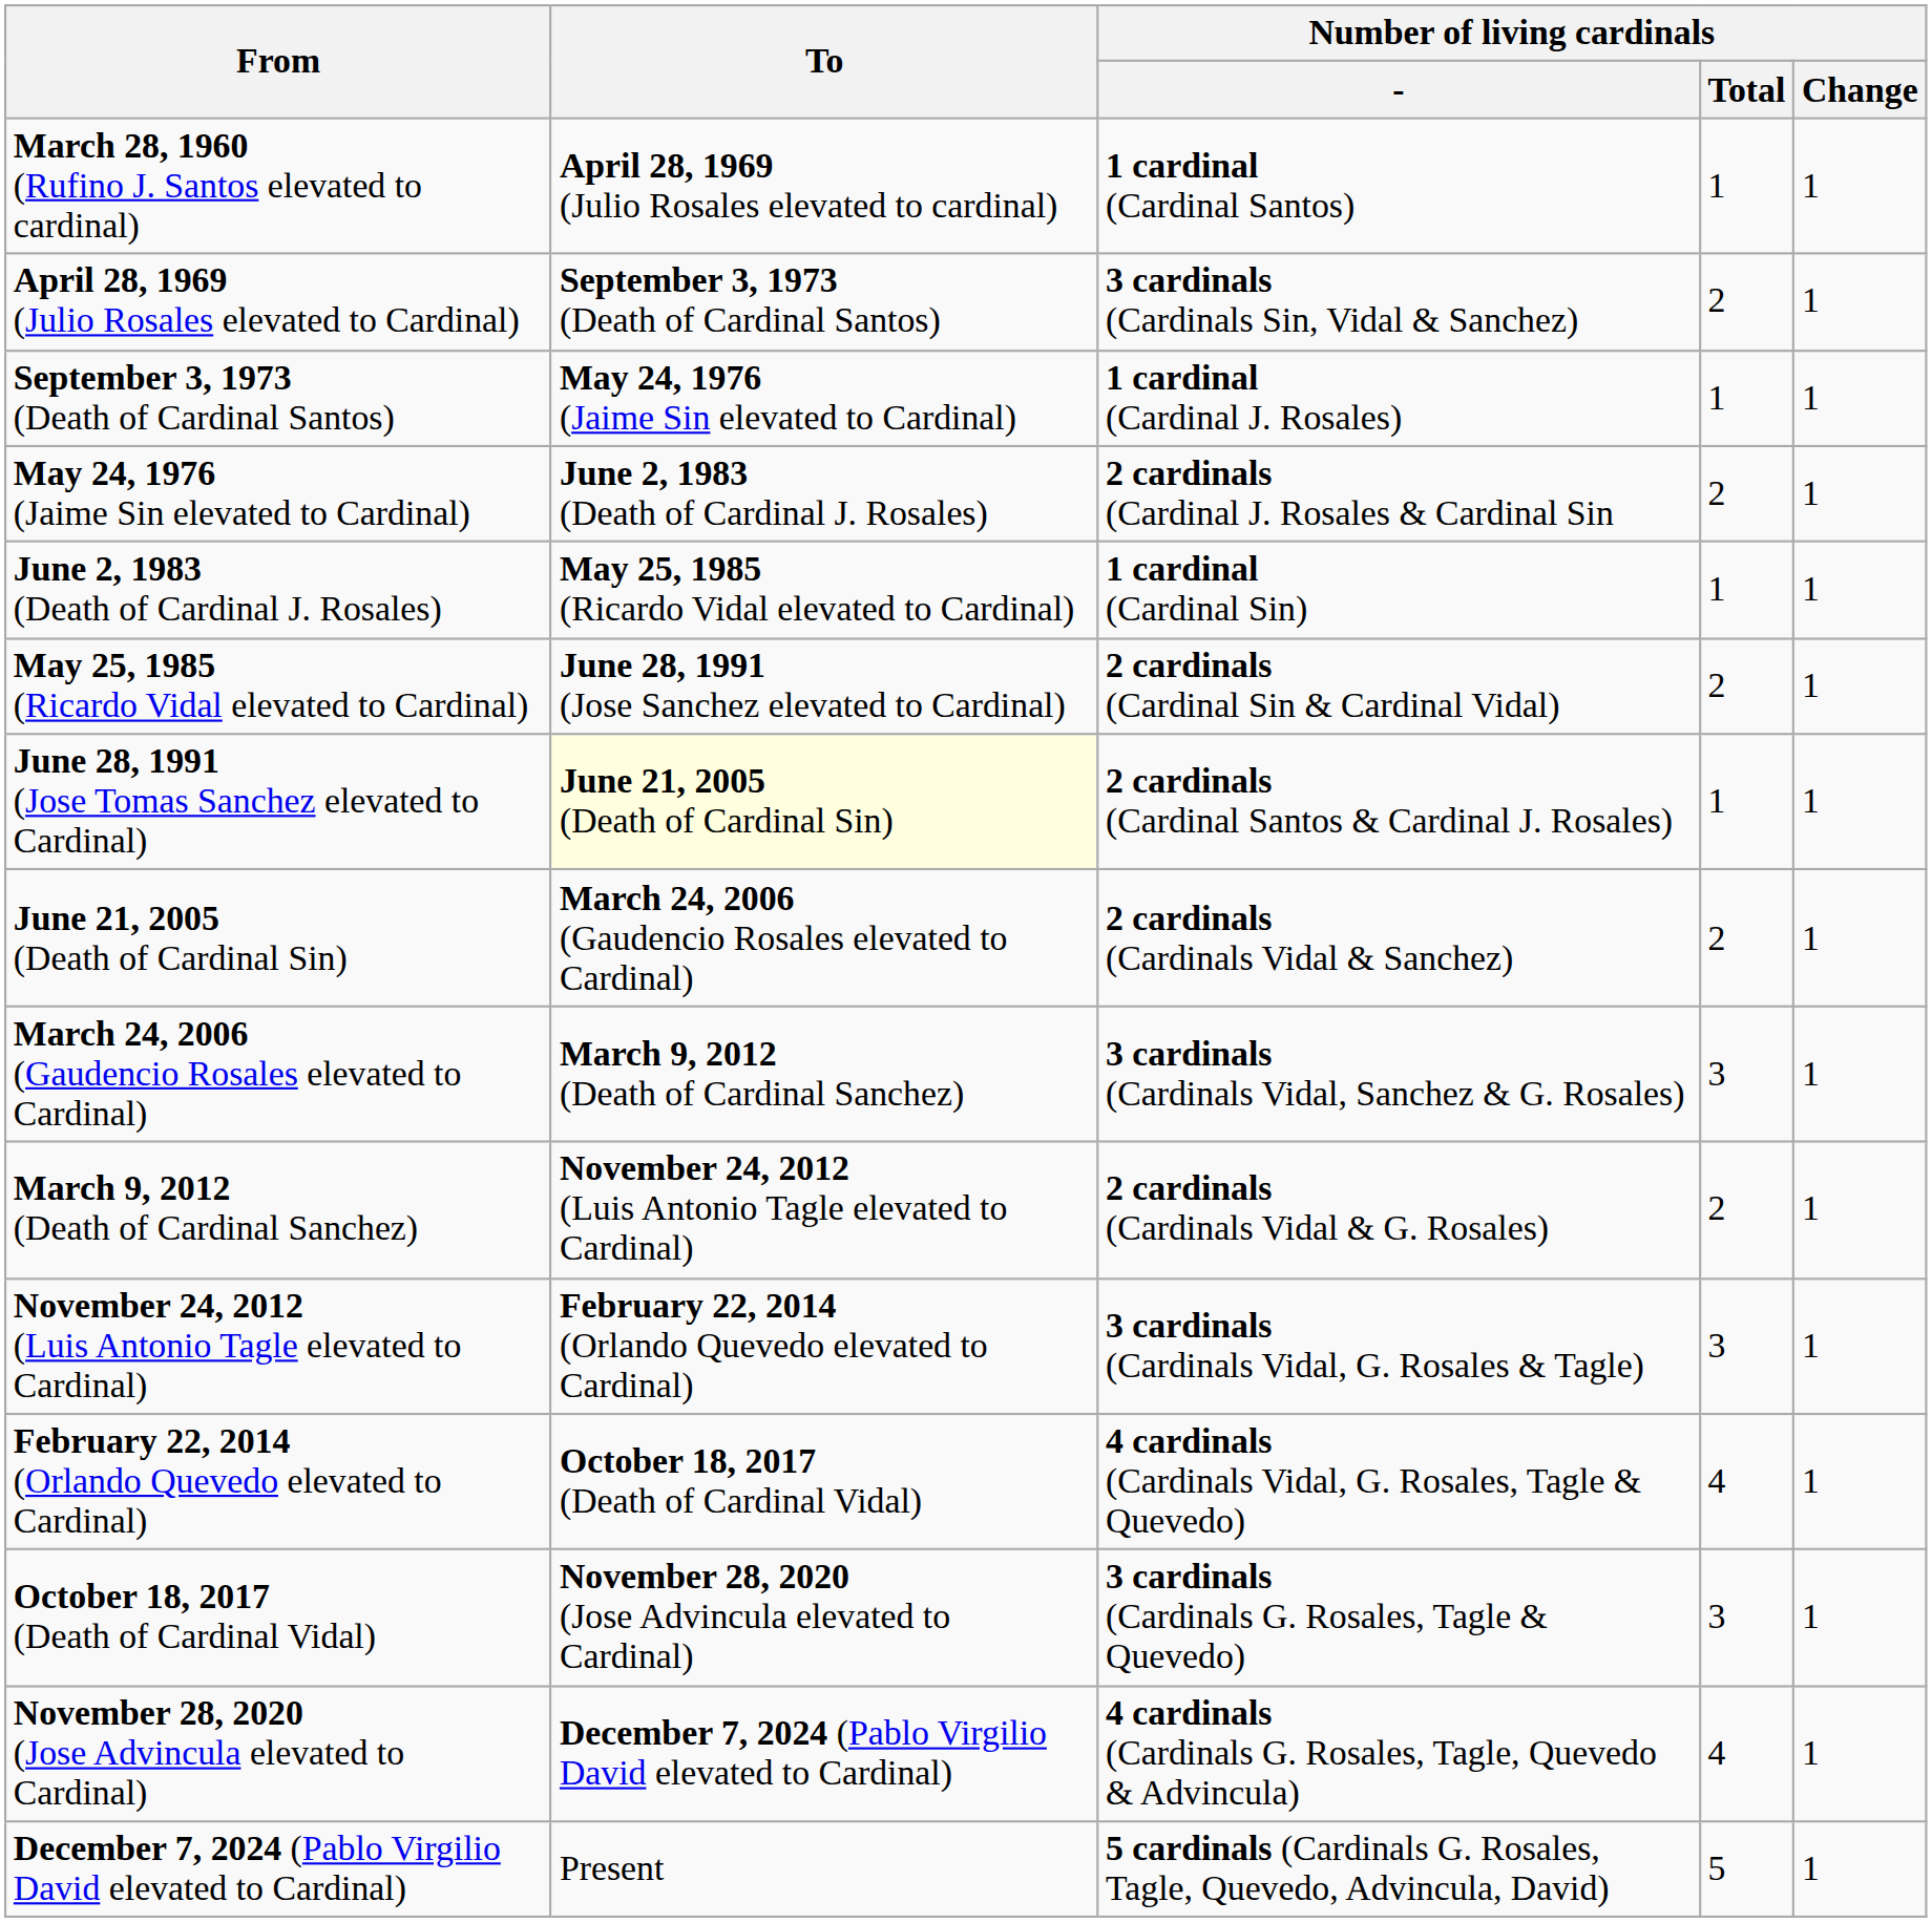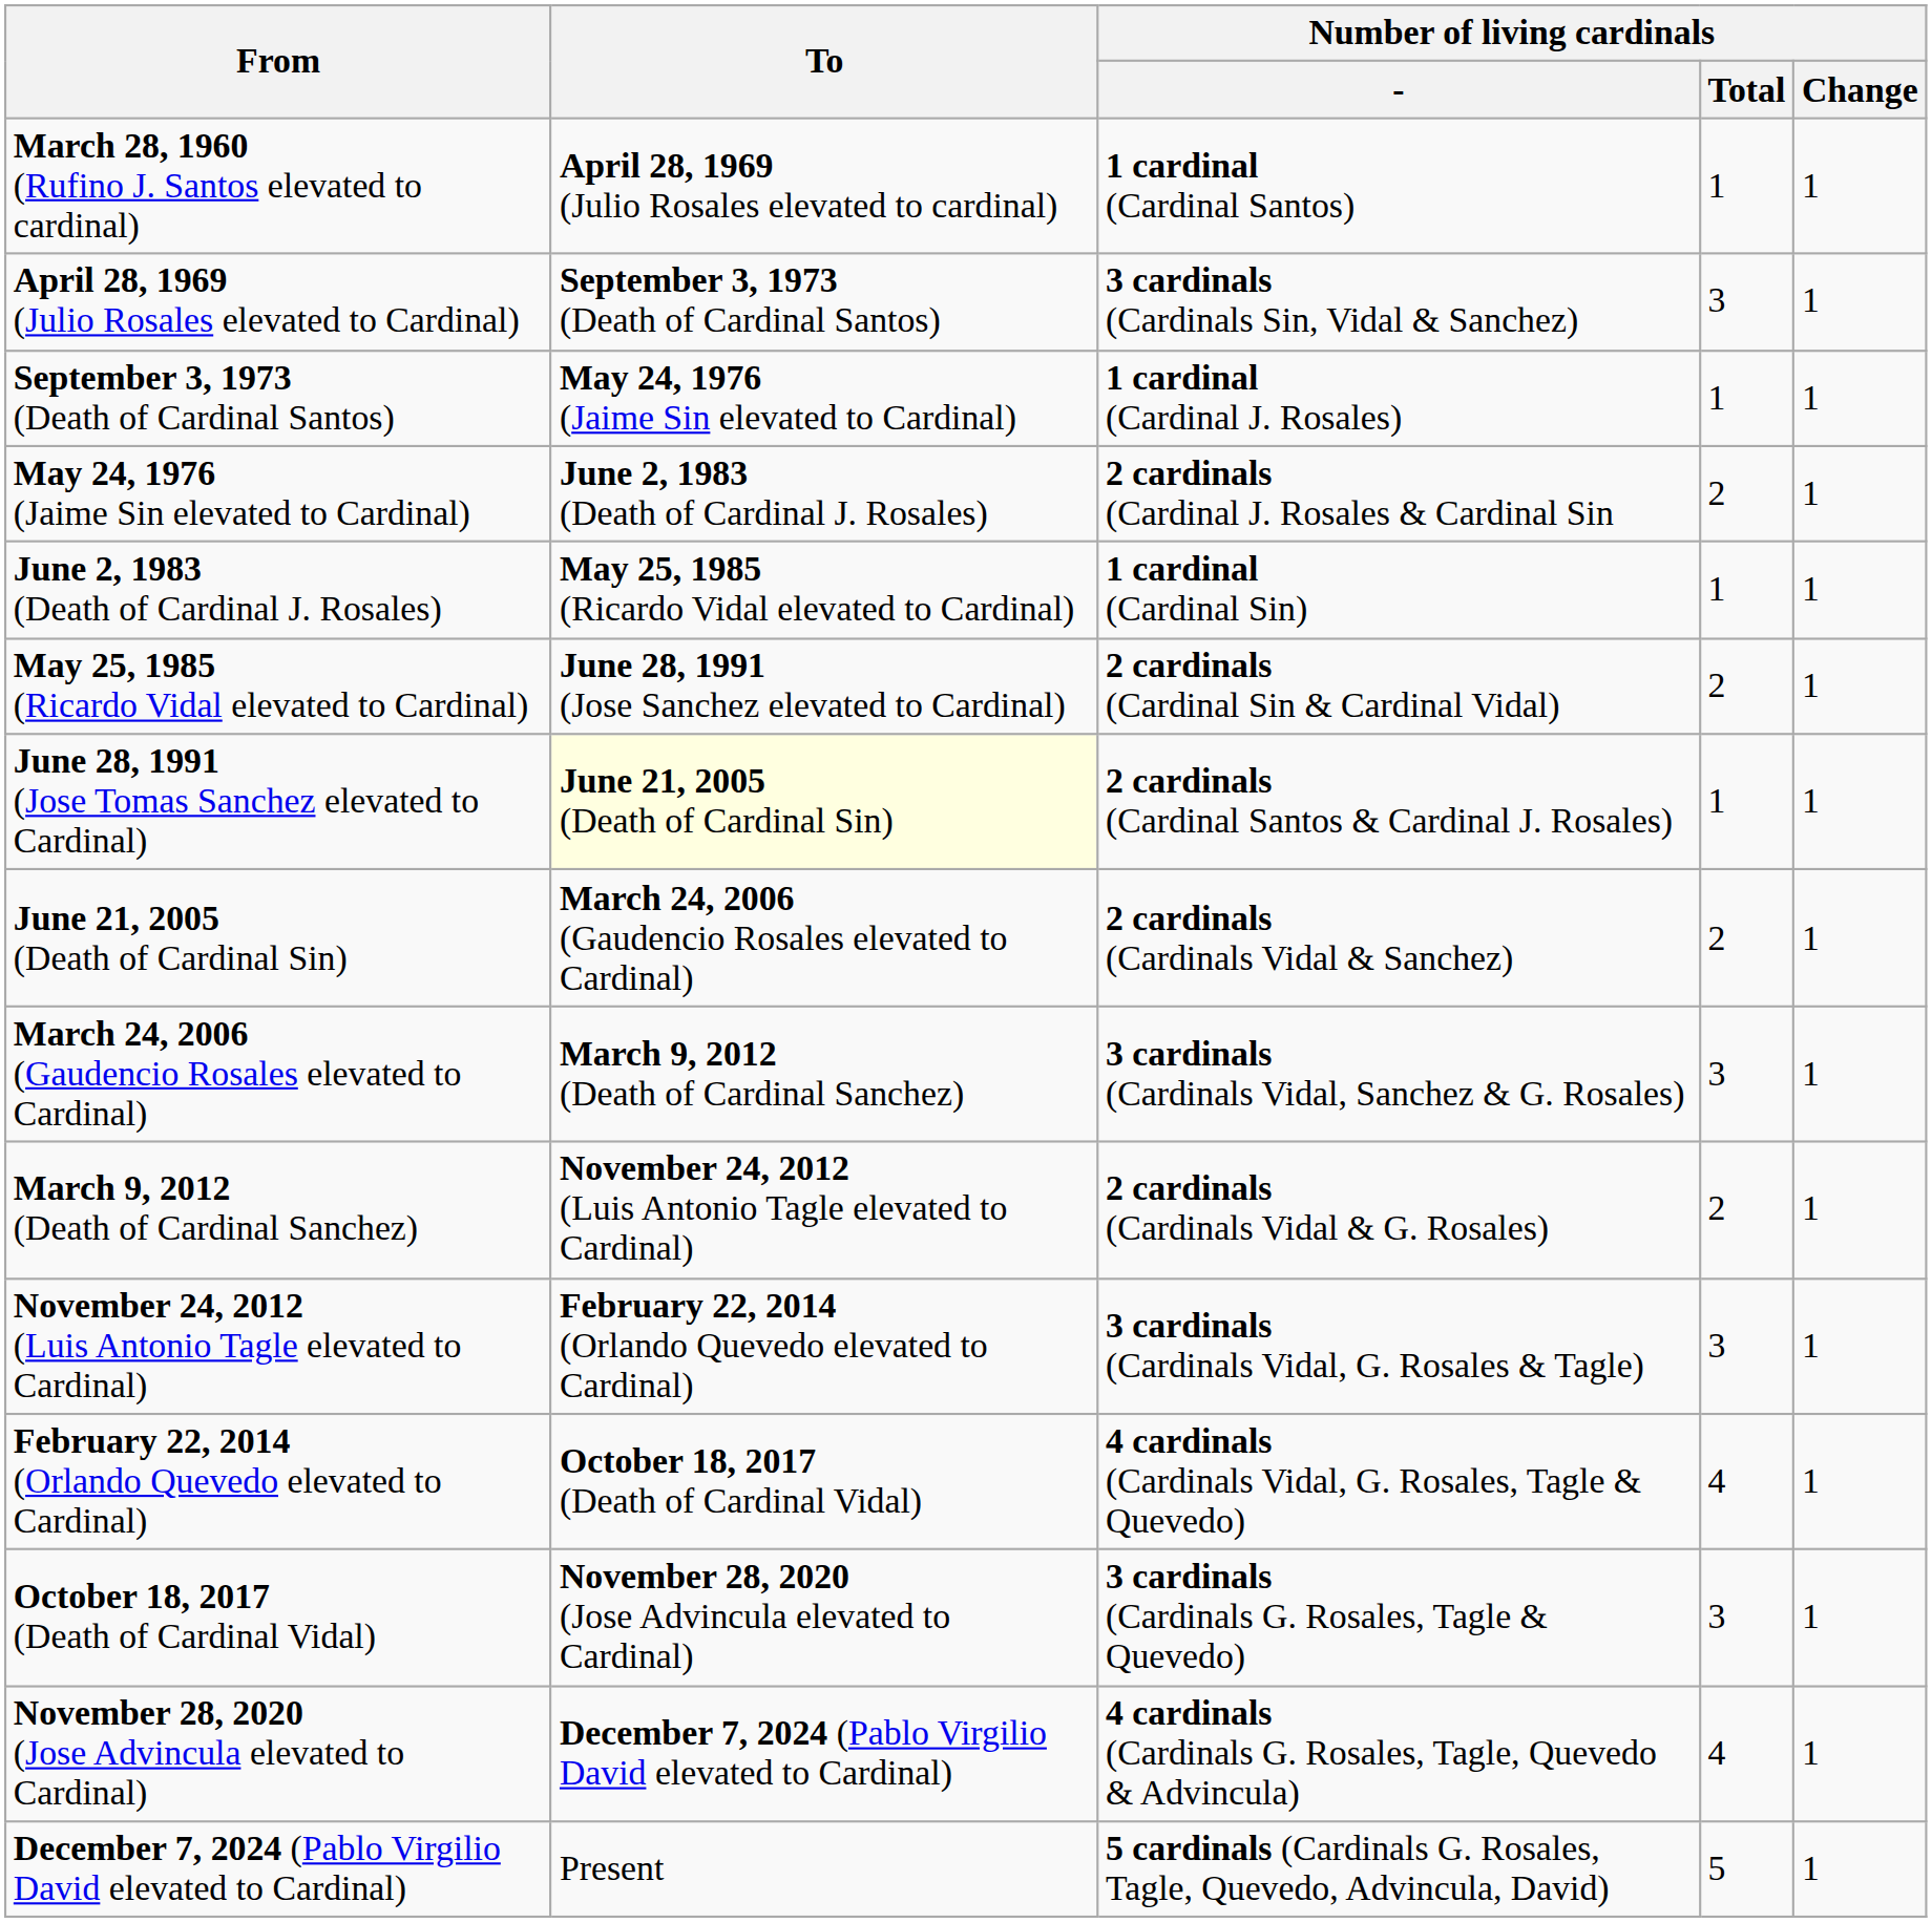April 28, 1969 (Julio Rosales elevated to Cardinal) | Number of living cardinals / Total: 2 -> 3
